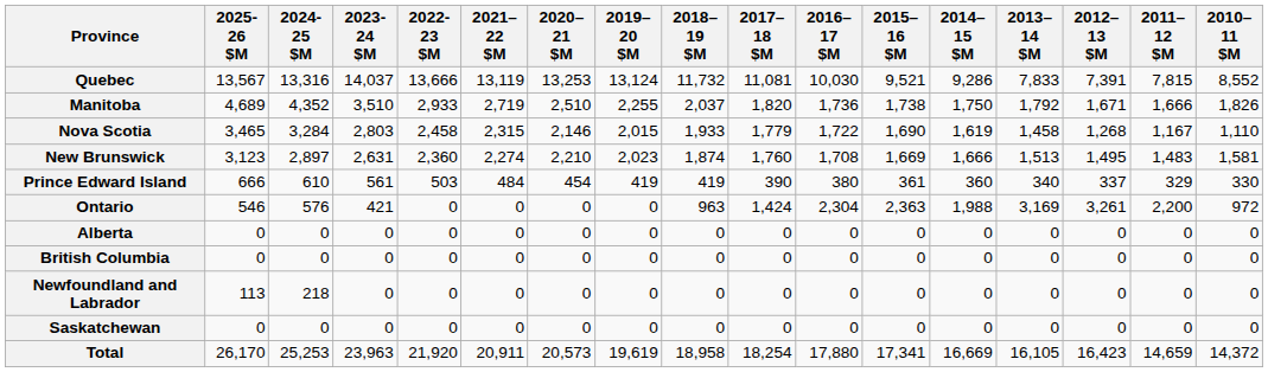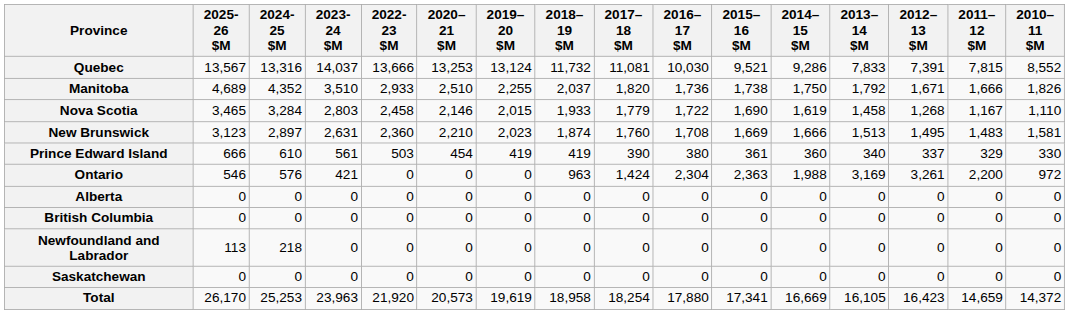- column: 2021–22 $M | 13,119 | 2,719 | 2,315 | 2,274 | 484 | 0 | 0 | 0 | 0 | 0 | 20,911
